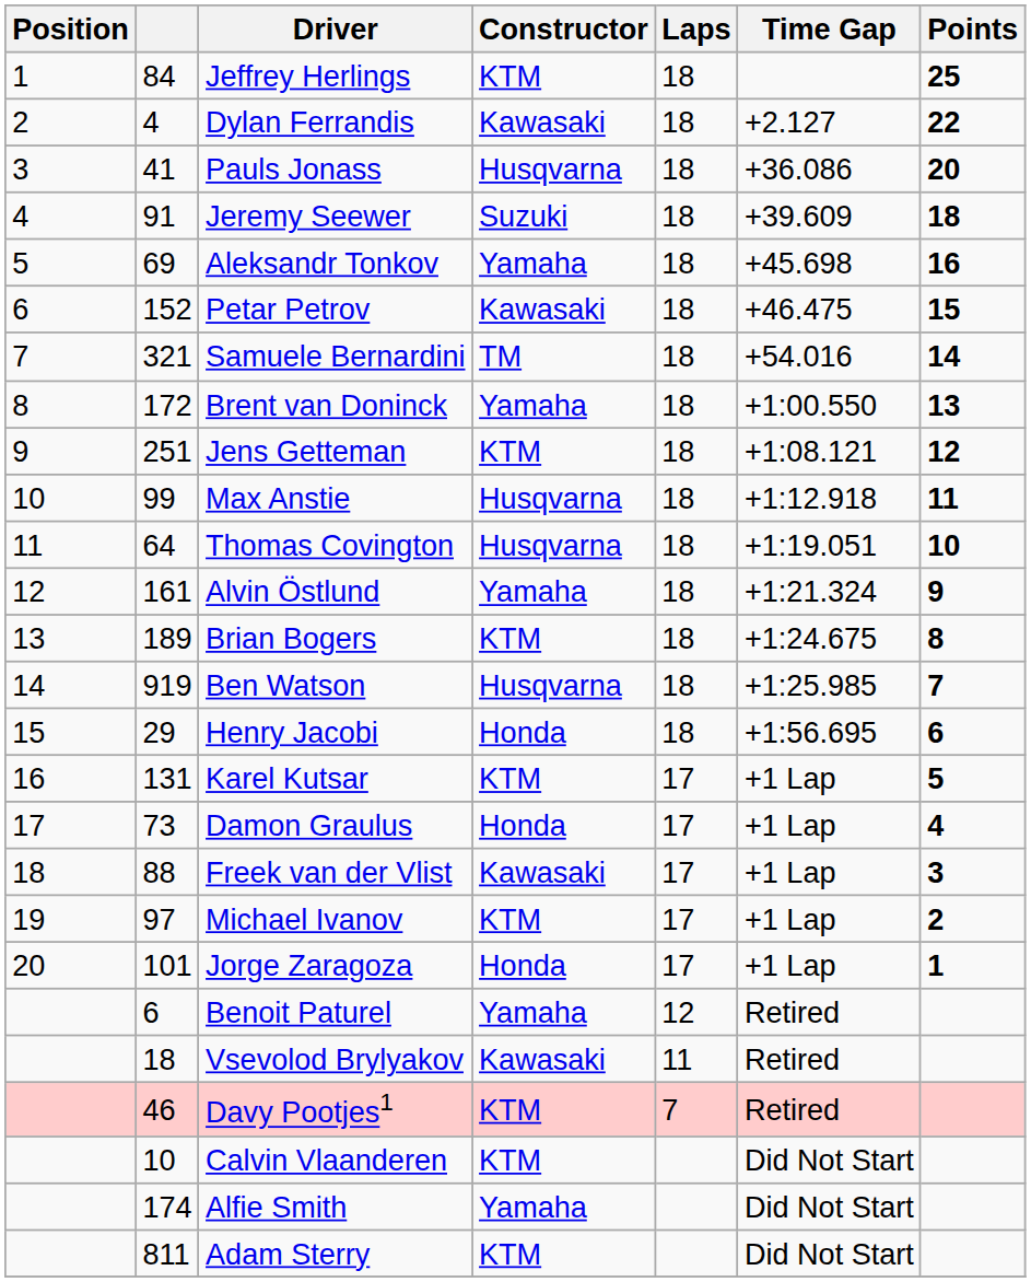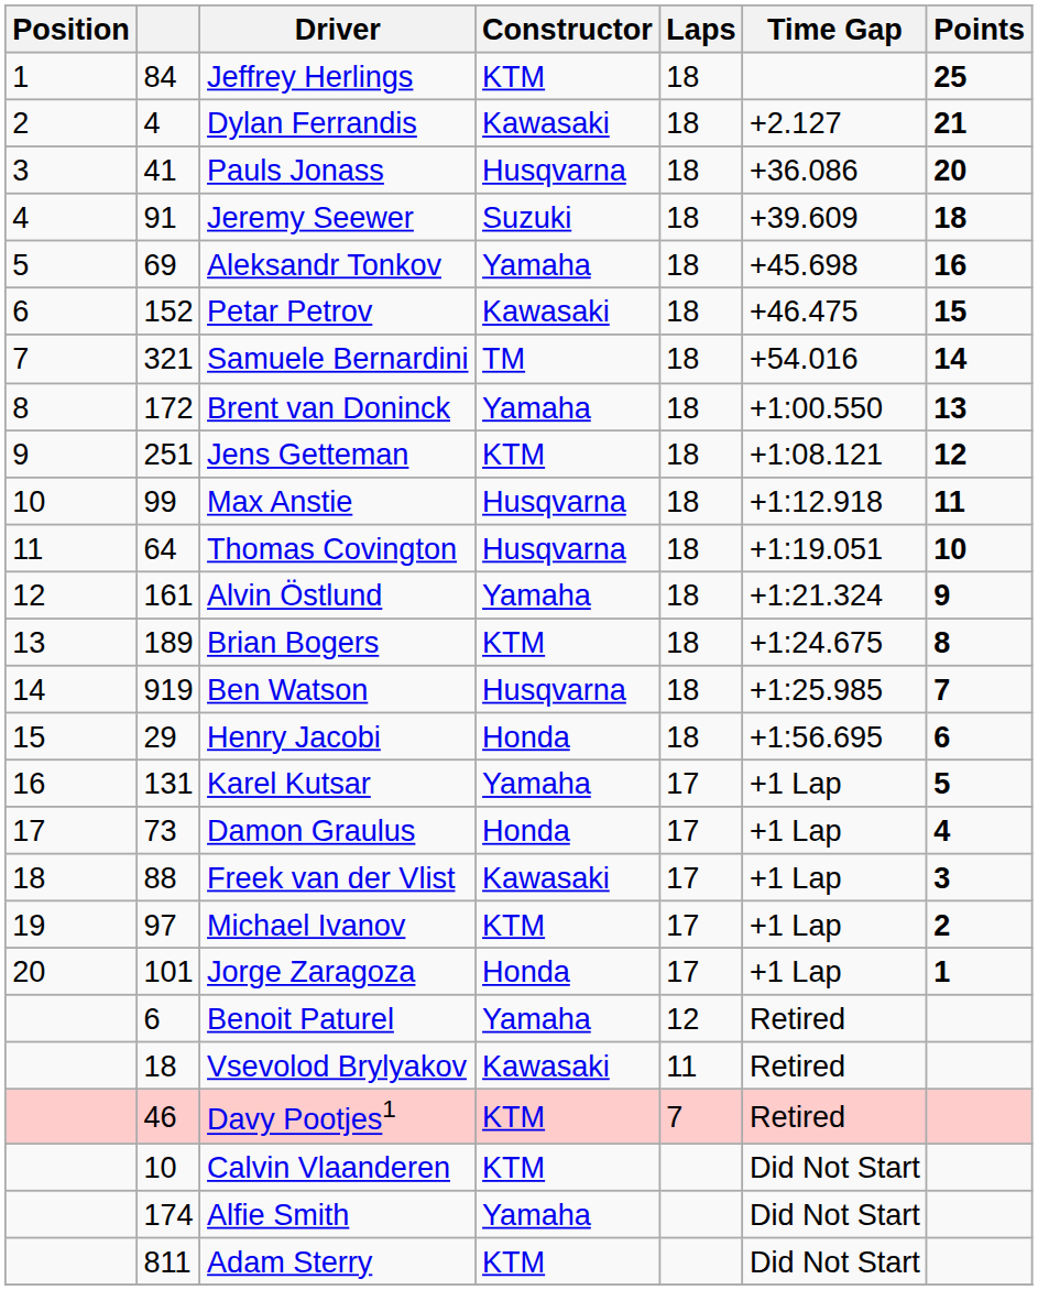Dylan Ferrandis | Points: 22 -> 21
Karel Kutsar | Constructor: KTM -> Yamaha
